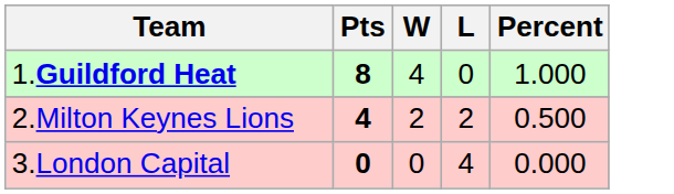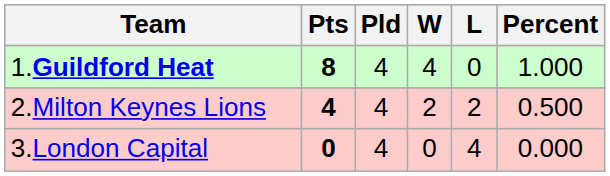+ column: Pld | 4 | 4 | 4
